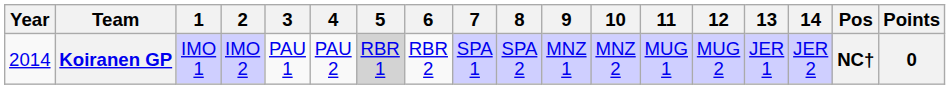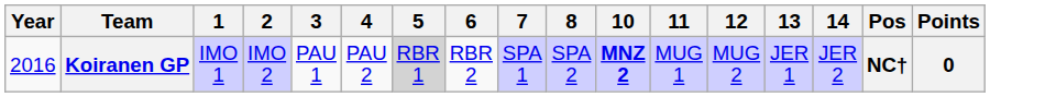- column: 9 | MNZ 1
Koiranen GP | Year: 2014 -> 2016
Koiranen GP | 10: normal -> bold
